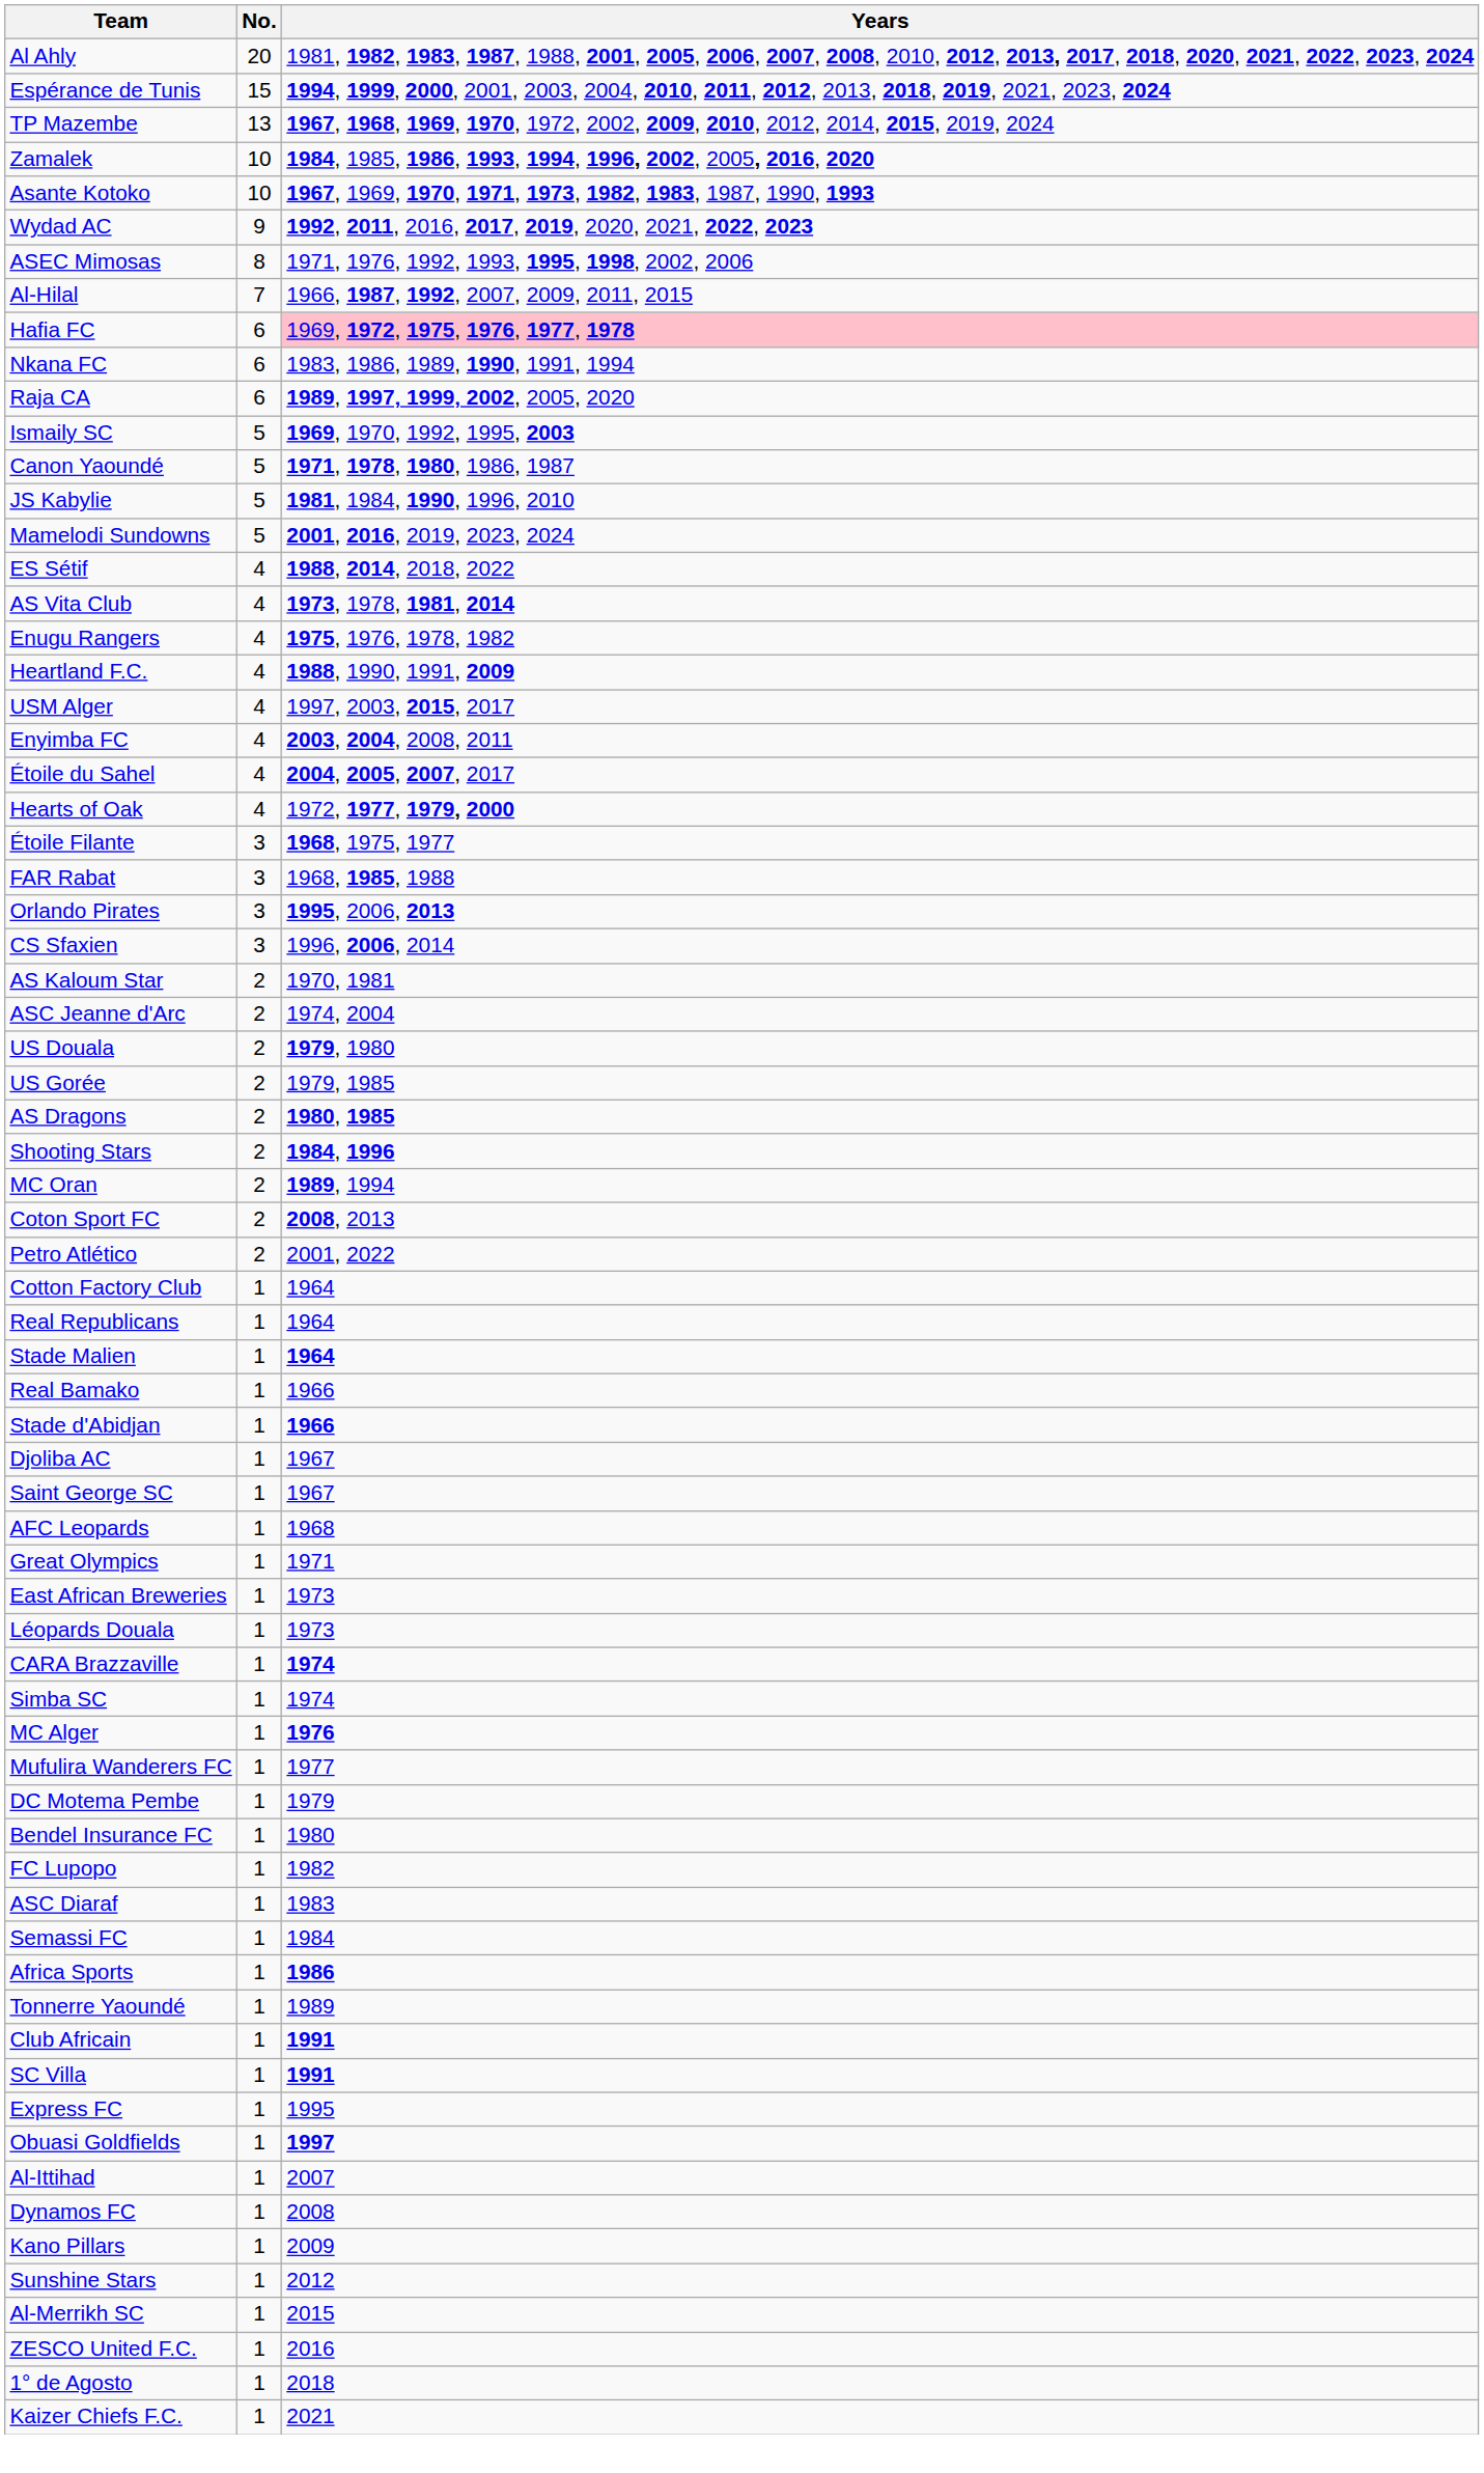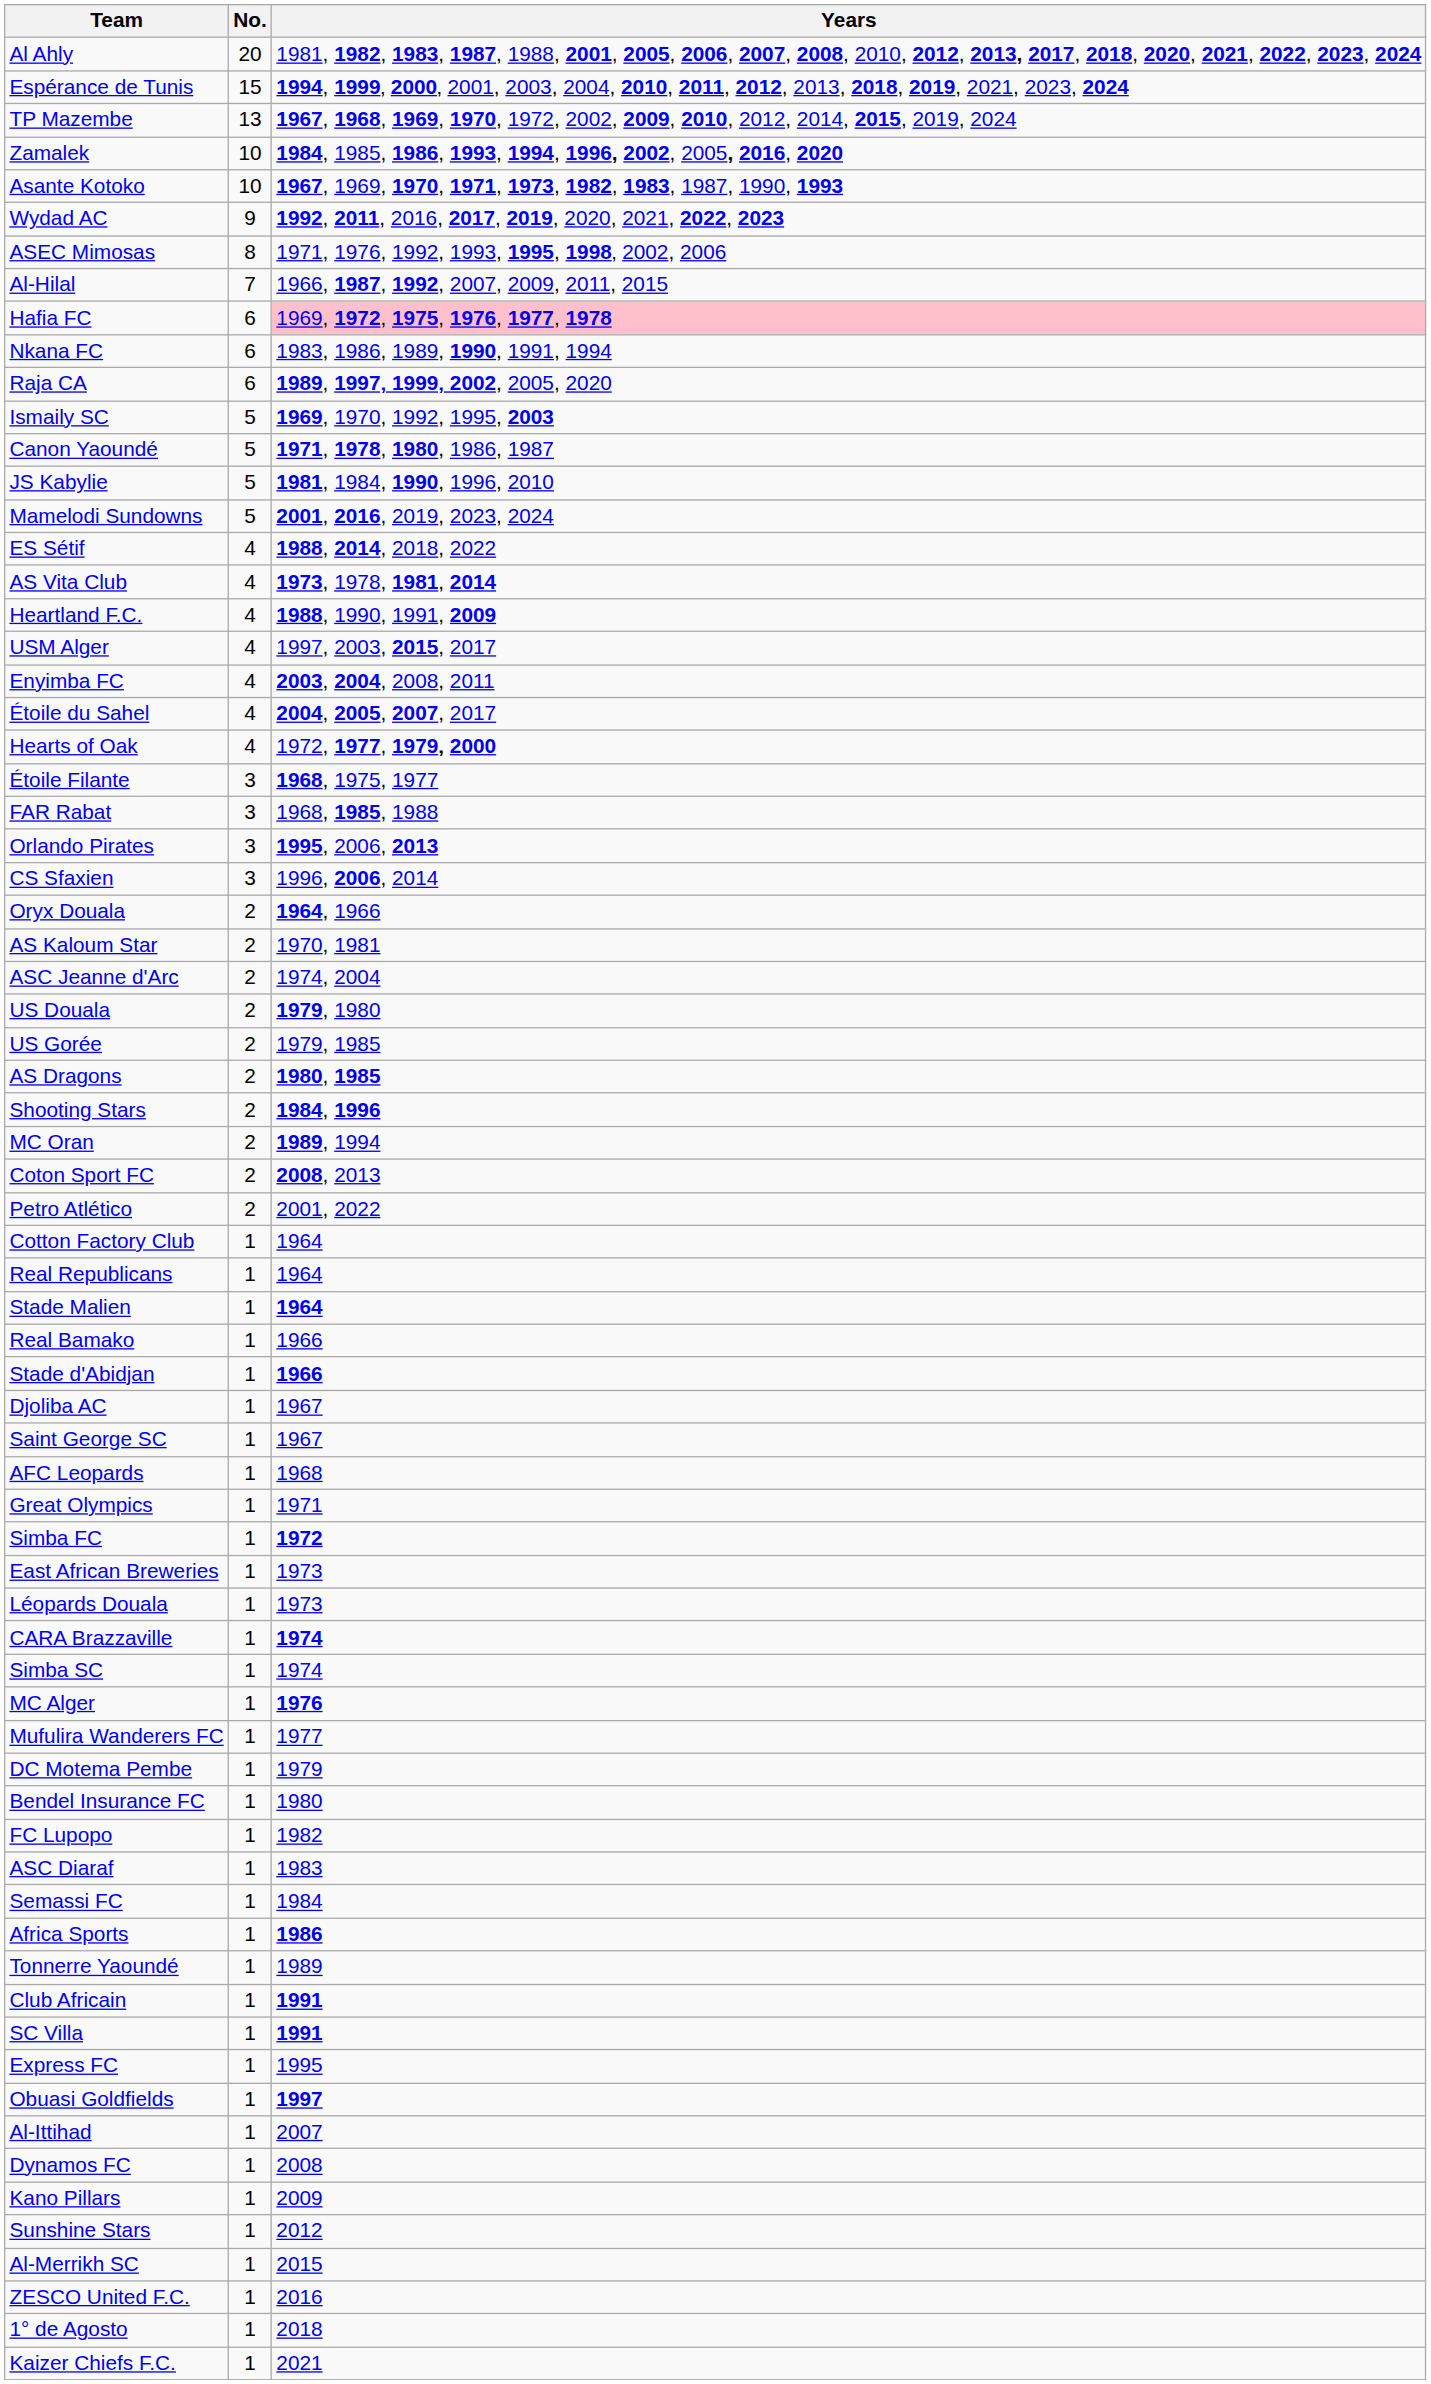- row: Enugu Rangers | 4 | 1975, 1976, 1978, 1982
+ row: Oryx Douala | 2 | 1964, 1966
+ row: Simba FC | 1 | 1972
